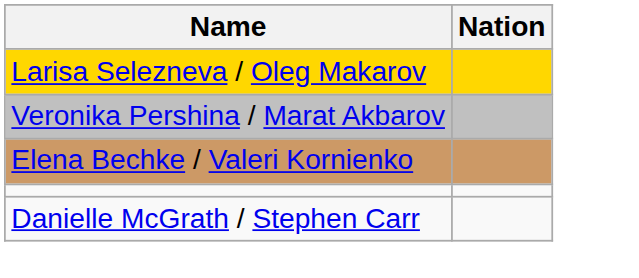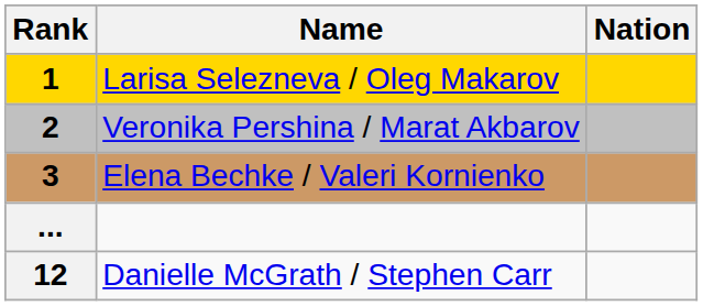+ column: Rank | 1 | 2 | 3 | ... | 12
